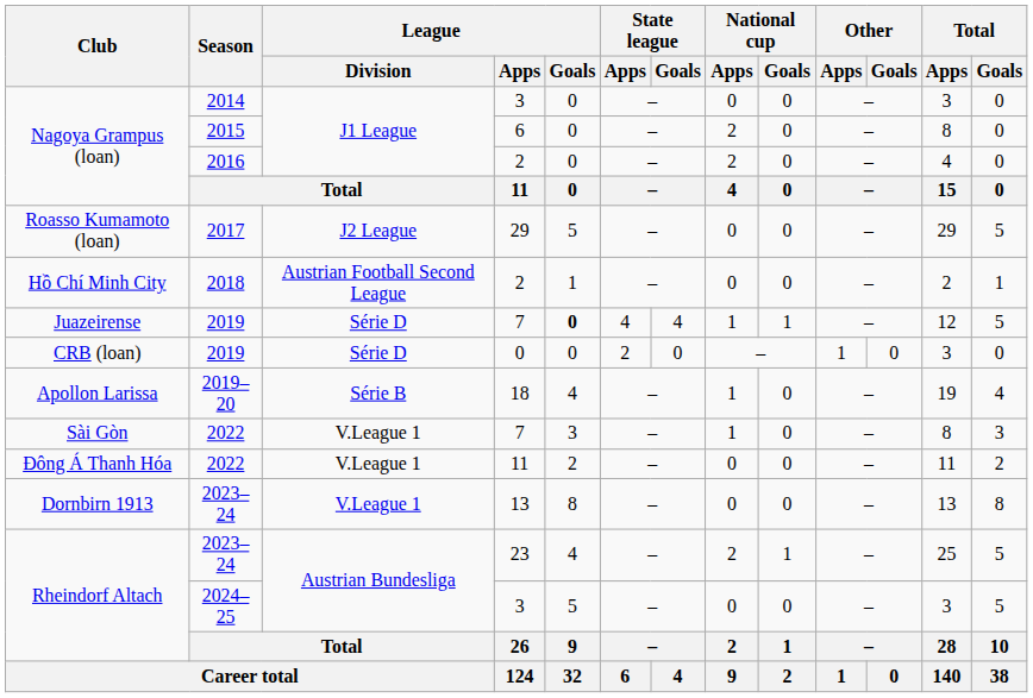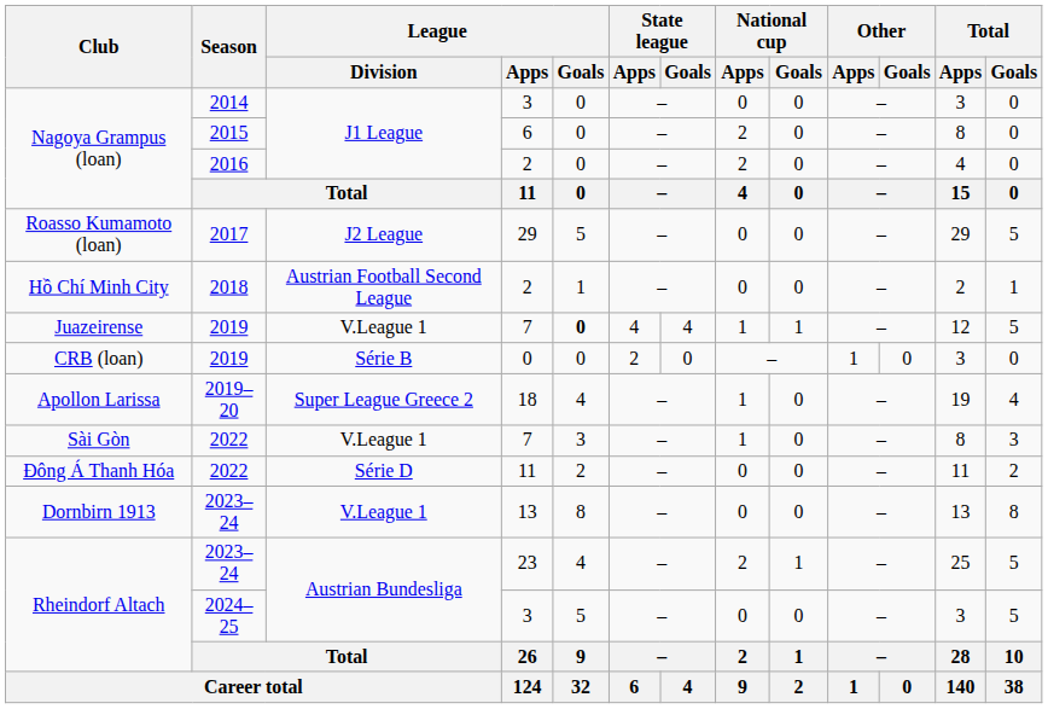Juazeirense | League / Division: Série D -> V.League 1
CRB (loan) | League / Division: Série D -> Série B
Apollon Larissa | League / Division: Série B -> Super League Greece 2
Đông Á Thanh Hóa | League / Division: V.League 1 -> Série D
